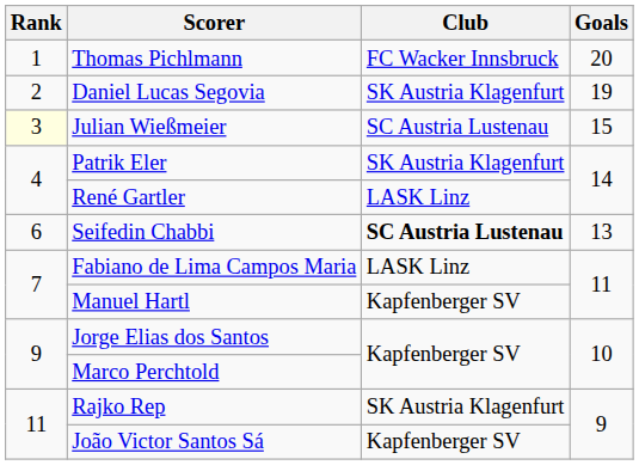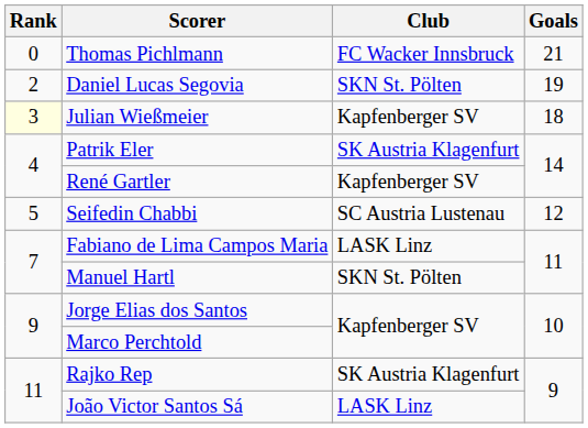Thomas Pichlmann | Rank: 1 -> 0
Thomas Pichlmann | Goals: 20 -> 21
Daniel Lucas Segovia | Club: SK Austria Klagenfurt -> SKN St. Pölten
Julian Wießmeier | Club: SC Austria Lustenau -> Kapfenberger SV
Julian Wießmeier | Goals: 15 -> 18
René Gartler | Club: LASK Linz -> Kapfenberger SV
Seifedin Chabbi | Rank: 6 -> 5
Seifedin Chabbi | Club: bold -> normal
Seifedin Chabbi | Goals: 13 -> 12
Manuel Hartl | Club: Kapfenberger SV -> SKN St. Pölten
João Victor Santos Sá | Club: Kapfenberger SV -> LASK Linz
